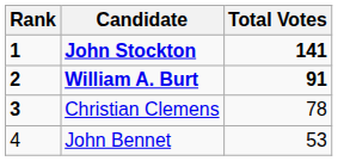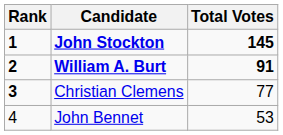John Stockton | Total Votes: 141 -> 145
Christian Clemens | Total Votes: 78 -> 77
